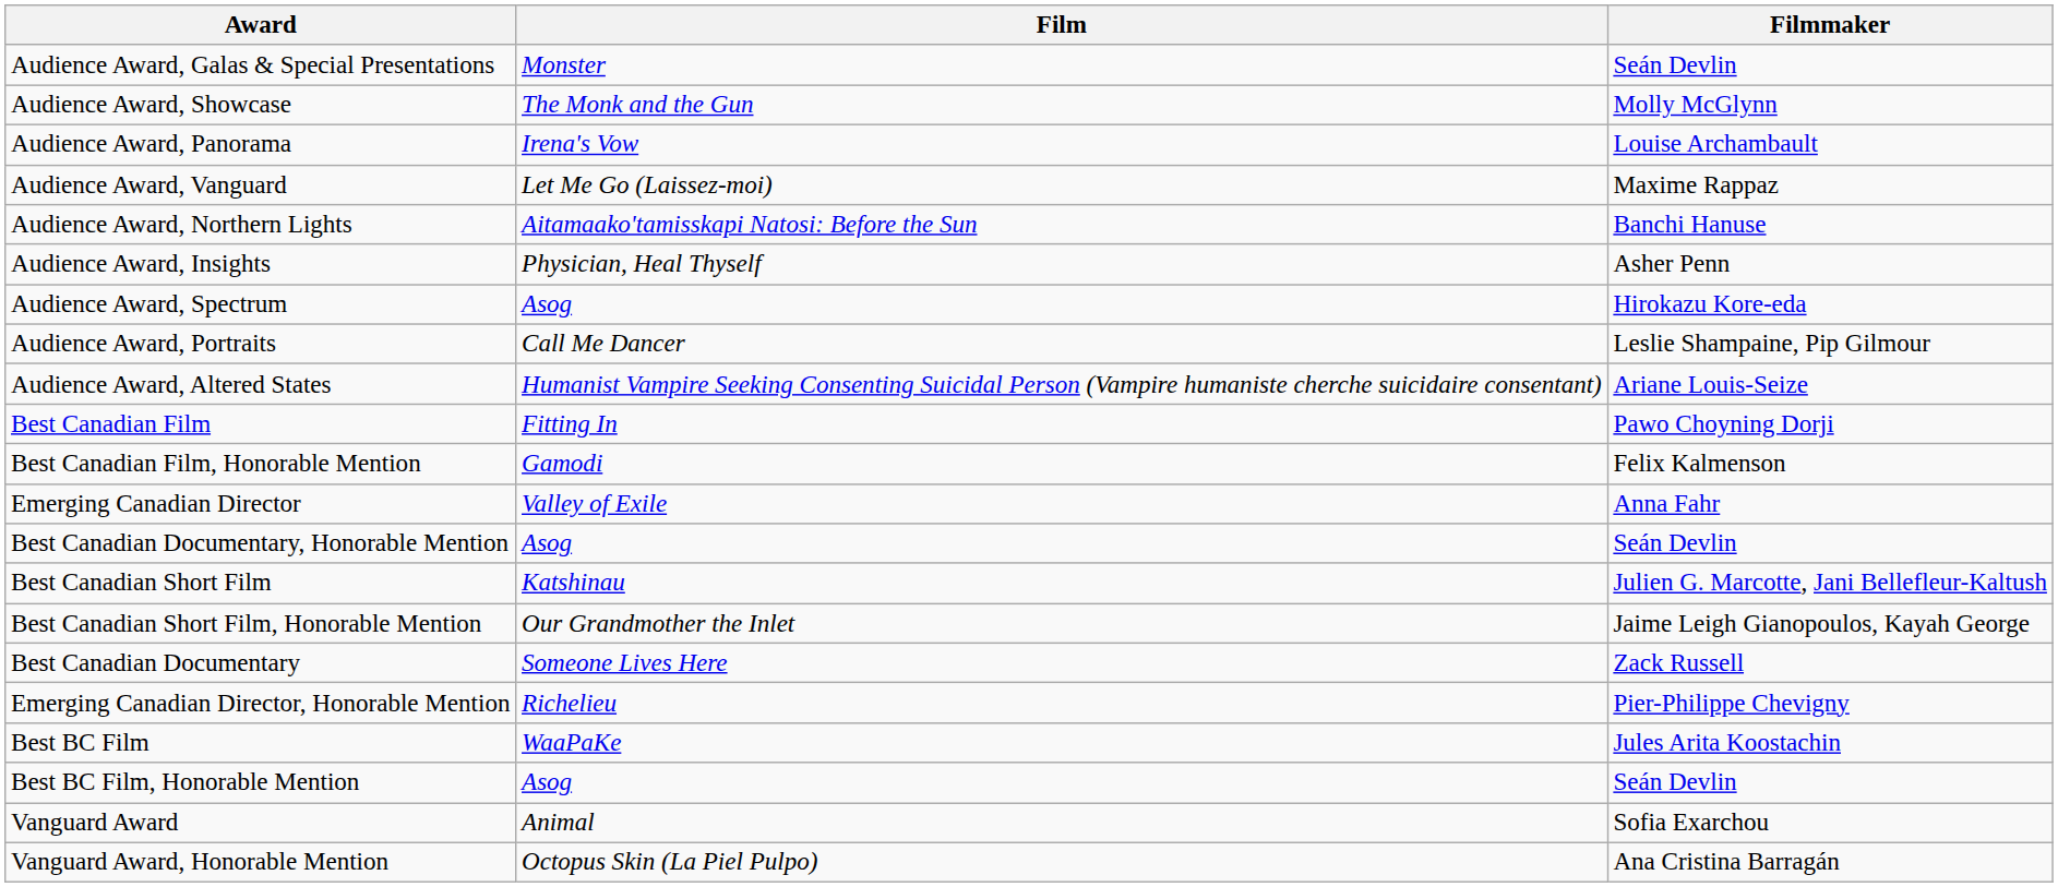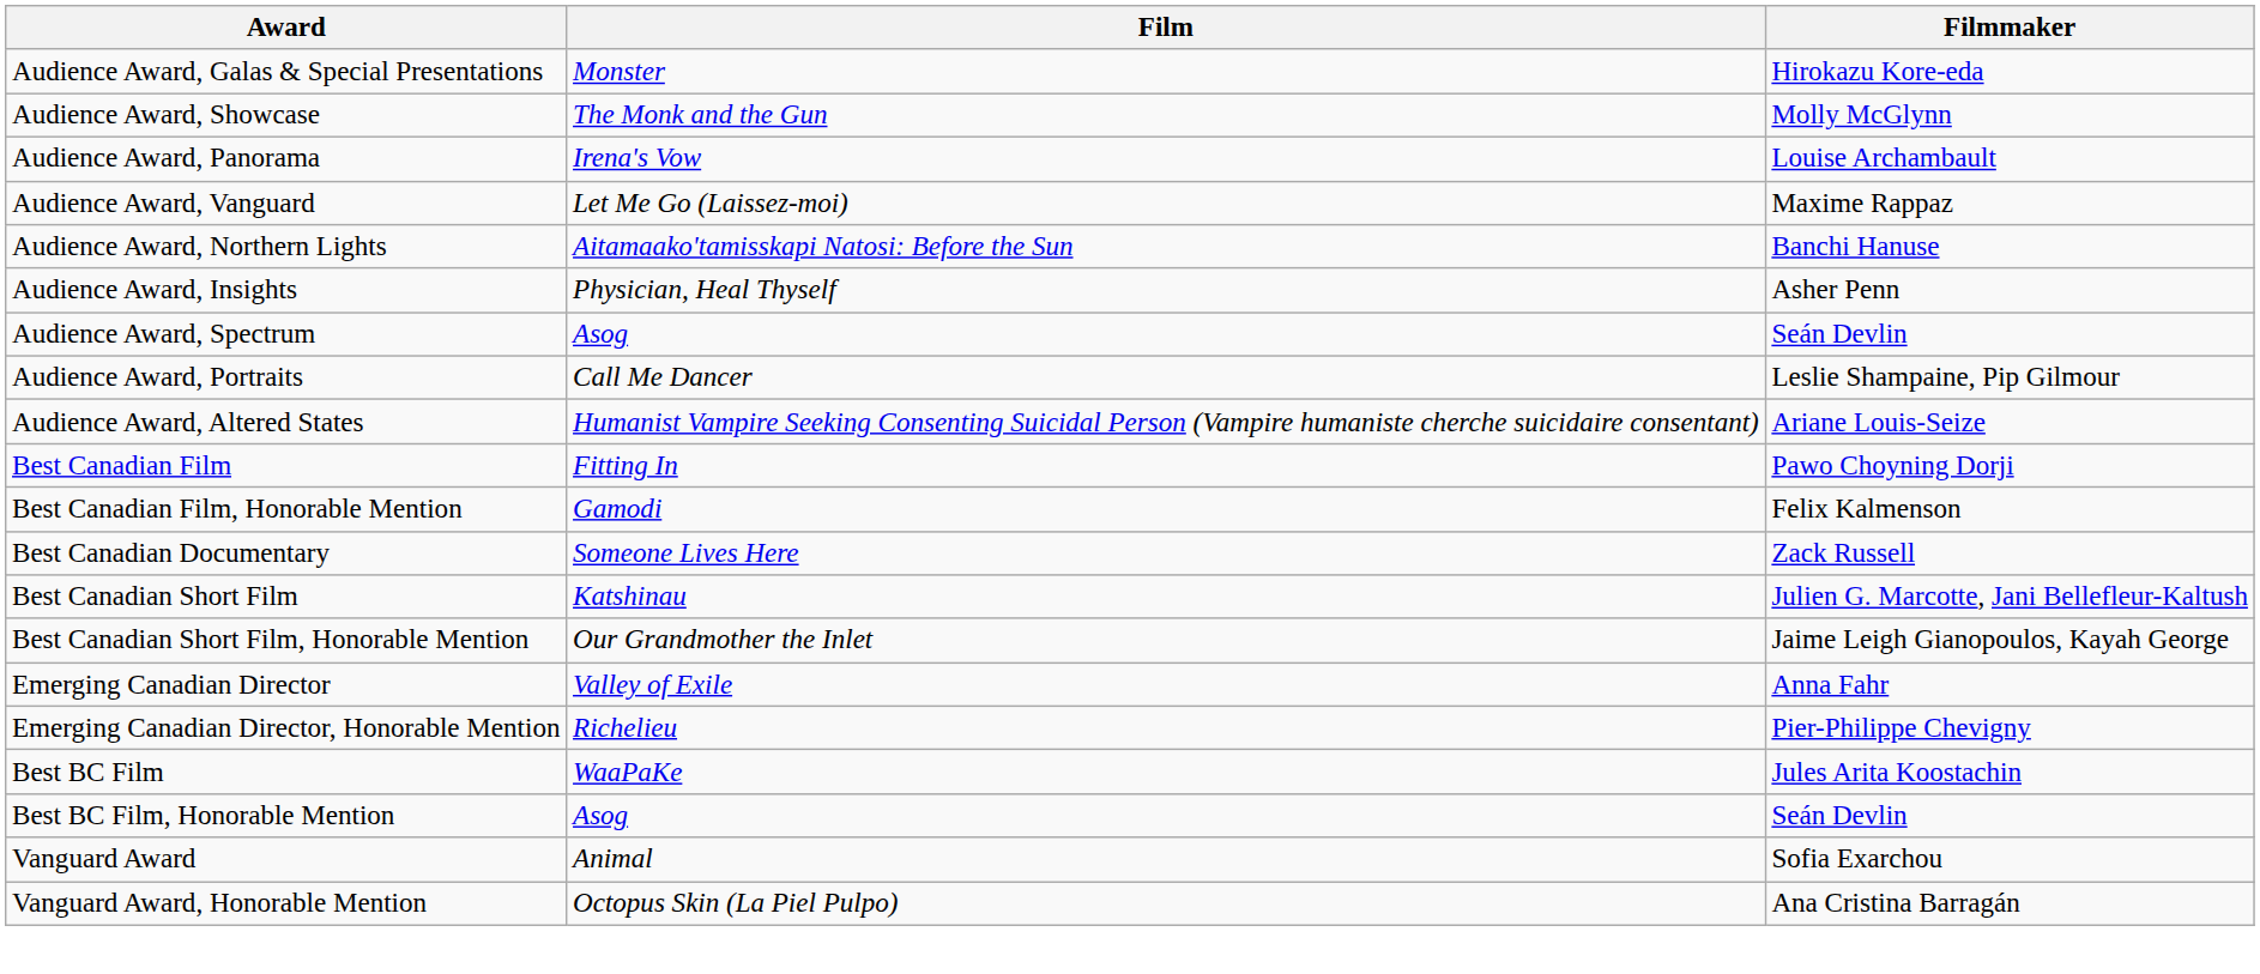Audience Award, Galas & Special Presentations | Filmmaker: Seán Devlin -> Hirokazu Kore-eda
Audience Award, Spectrum | Filmmaker: Hirokazu Kore-eda -> Seán Devlin
rows swapped: Best Canadian Documentary <-> Emerging Canadian Director
- row: Best Canadian Documentary, Honorable Mention | Asog | Seán Devlin
